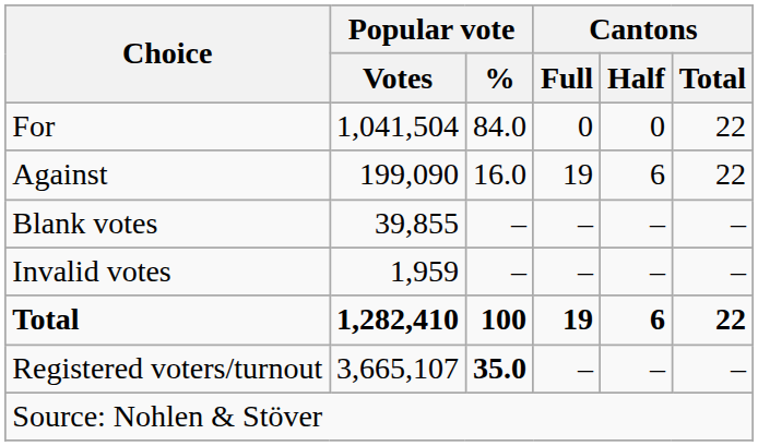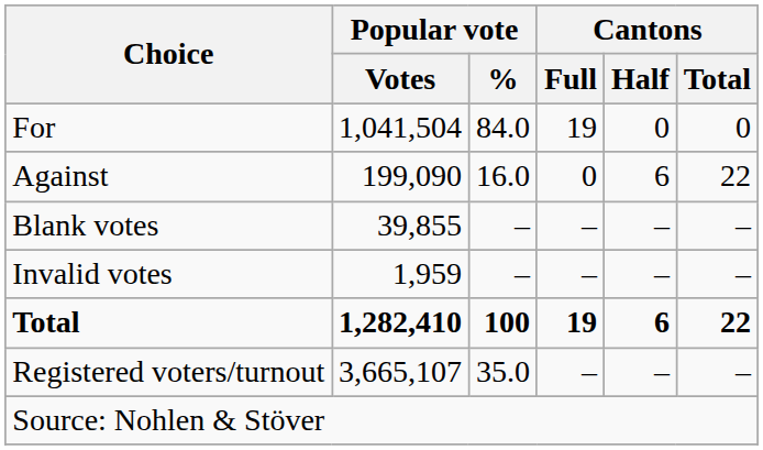For | Cantons / Full: 0 -> 19
For | Cantons / Total: 22 -> 0
Against | Cantons / Full: 19 -> 0
Registered voters/turnout | Popular vote / %: bold -> normal
